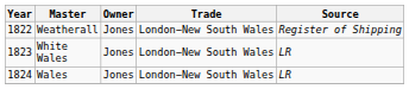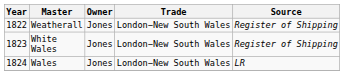White Wales | Source: LR -> Register of Shipping
